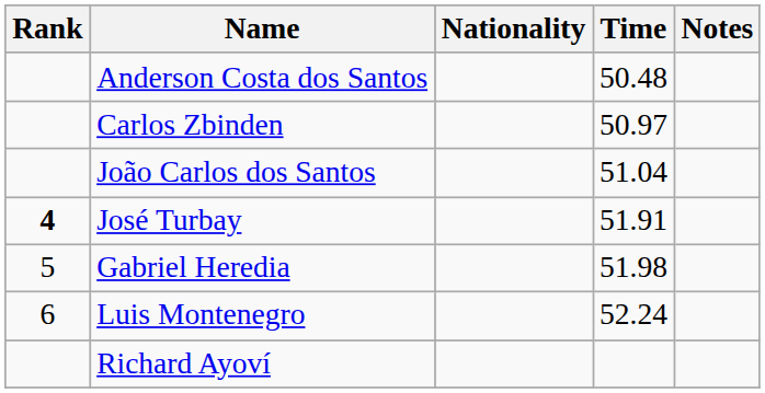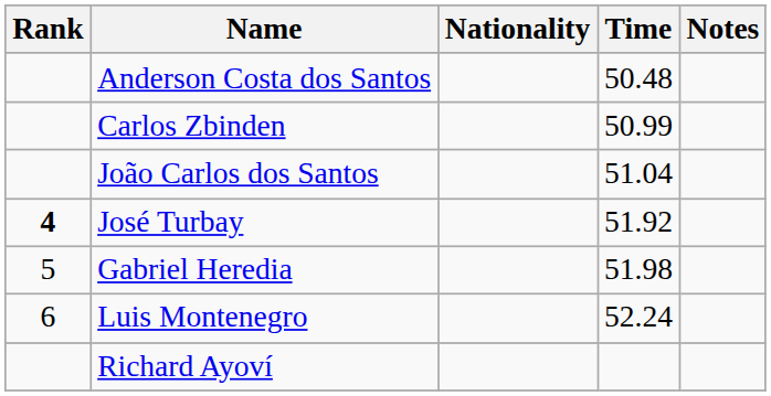Carlos Zbinden | Time: 50.97 -> 50.99
José Turbay | Time: 51.91 -> 51.92
